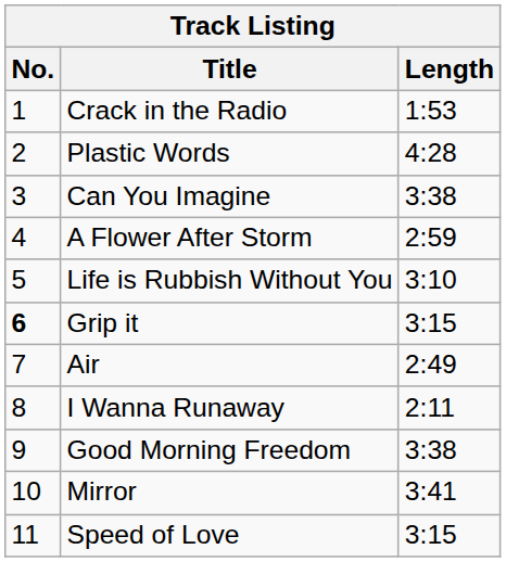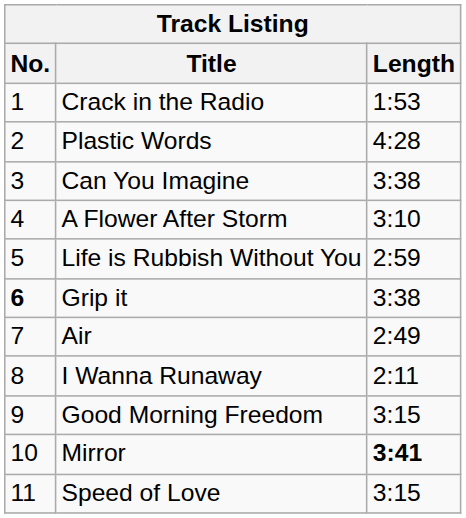A Flower After Storm | Length: 2:59 -> 3:10
Life is Rubbish Without You | Length: 3:10 -> 2:59
Grip it | Length: 3:15 -> 3:38
Good Morning Freedom | Length: 3:38 -> 3:15
Mirror | Length: normal -> bold
